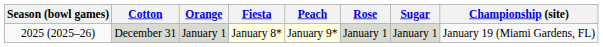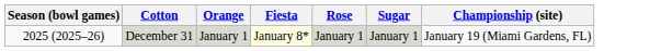- column: Peach | January 9*
